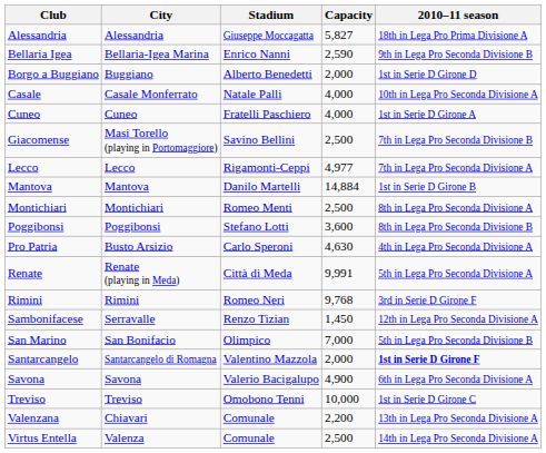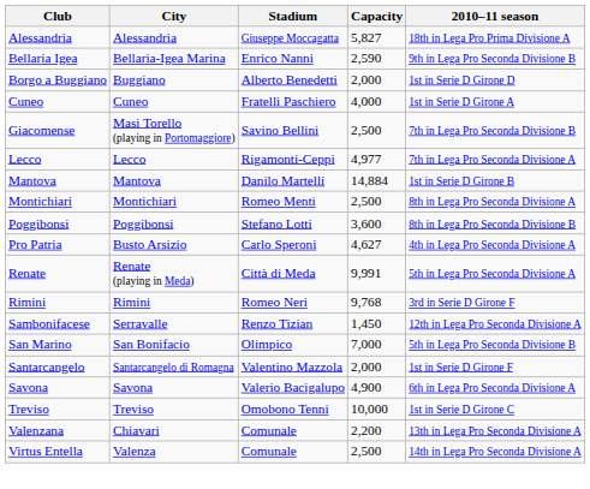- row: Casale | Casale Monferrato | Natale Palli | 4,000 | 10th in Lega Pro Seconda Divisione A
Pro Patria | Capacity: 4,630 -> 4,627
Santarcangelo | 2010–11 season: bold -> normal
